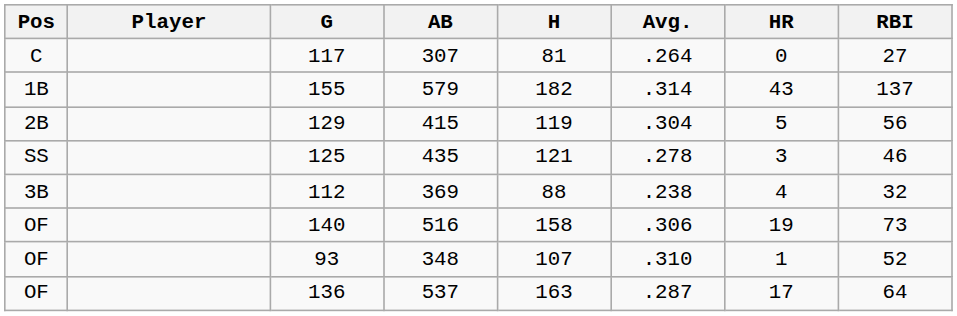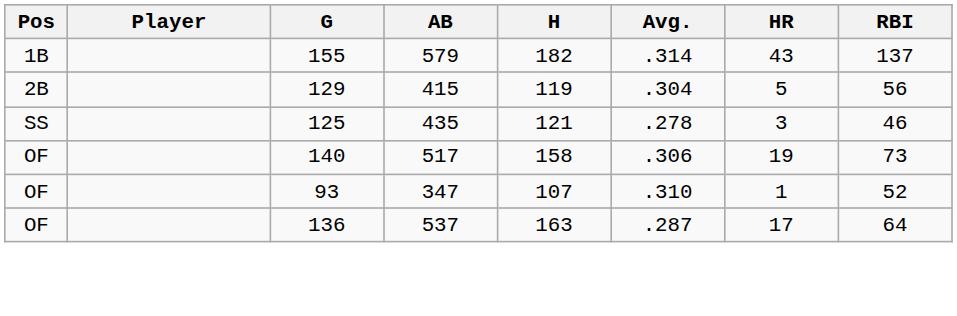- row: C | 117 | 307 | 81 | .264 | 0 | 27
- row: 3B | 112 | 369 | 88 | .238 | 4 | 32
140 | AB: 516 -> 517
93 | AB: 348 -> 347
